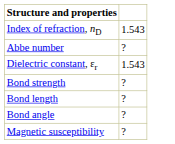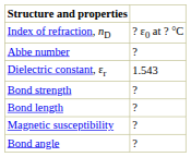Index of refraction, nD | column 2: 1.543 -> ? ε0 at ? °C
rows swapped: Bond angle <-> Magnetic susceptibility
